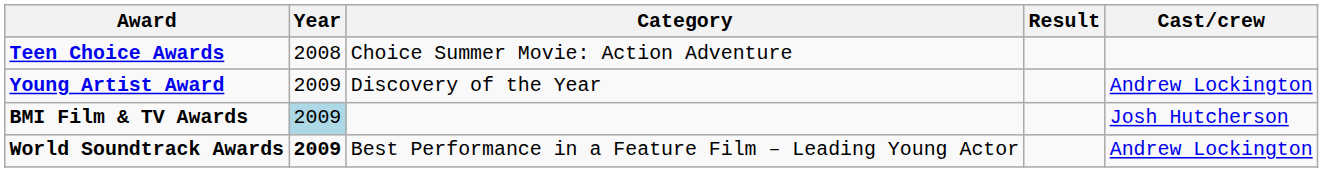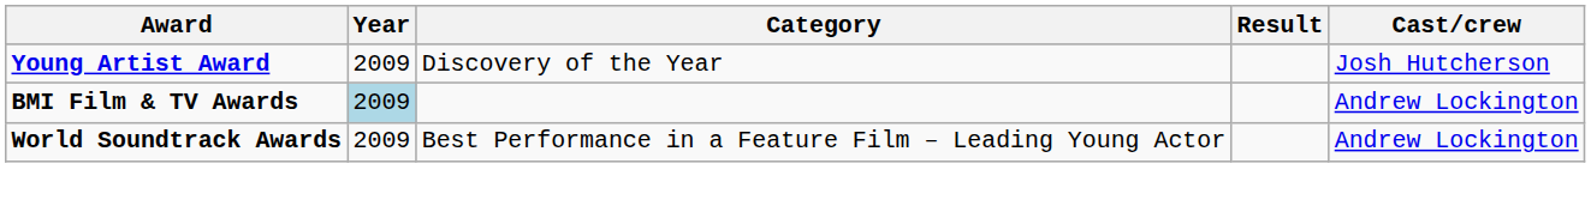- row: Teen Choice Awards | 2008 | Choice Summer Movie: Action Adventure
Young Artist Award | Cast/crew: Andrew Lockington -> Josh Hutcherson
BMI Film & TV Awards | Cast/crew: Josh Hutcherson -> Andrew Lockington
World Soundtrack Awards | Year: bold -> normal
